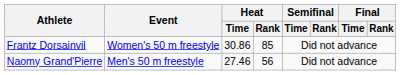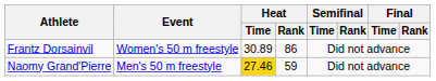Frantz Dorsainvil | Heat / Time: 30.86 -> 30.89
Frantz Dorsainvil | Heat / Rank: 85 -> 86
Naomy Grand'Pierre | Heat / Time: no background -> gold background
Naomy Grand'Pierre | Heat / Rank: 56 -> 59
